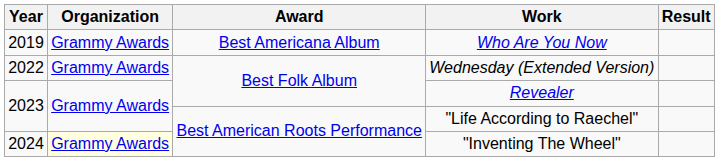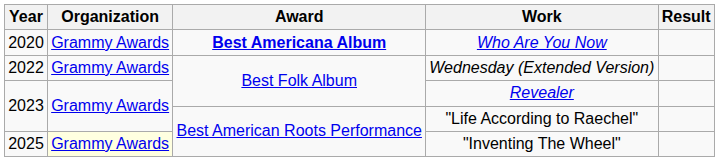Who Are You Now | Year: 2019 -> 2020
Who Are You Now | Award: normal -> bold
"Inventing The Wheel" | Year: 2024 -> 2025
